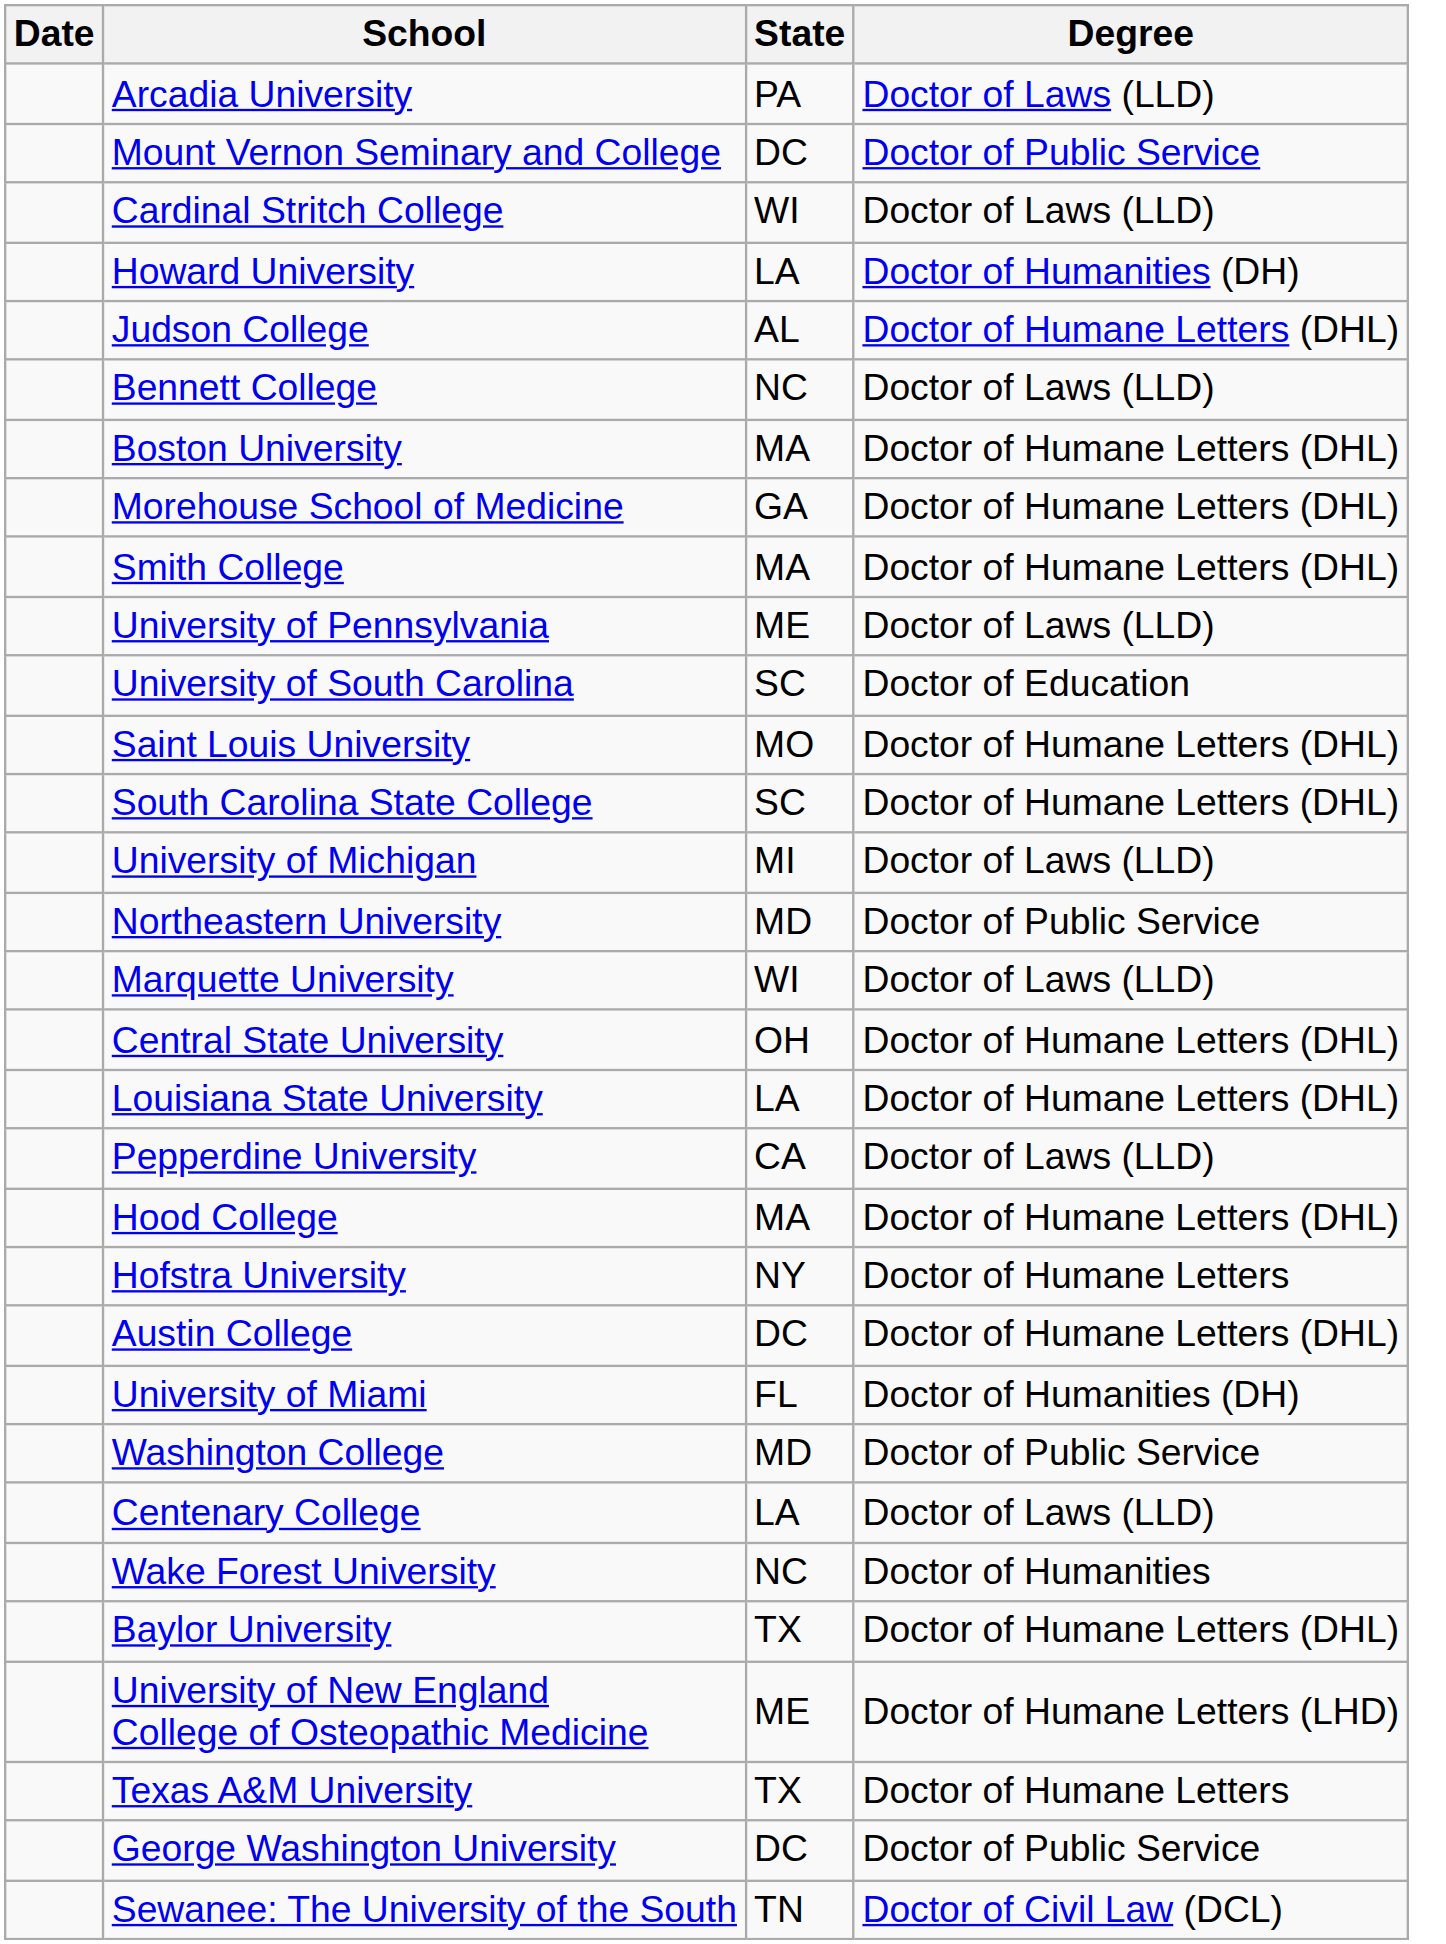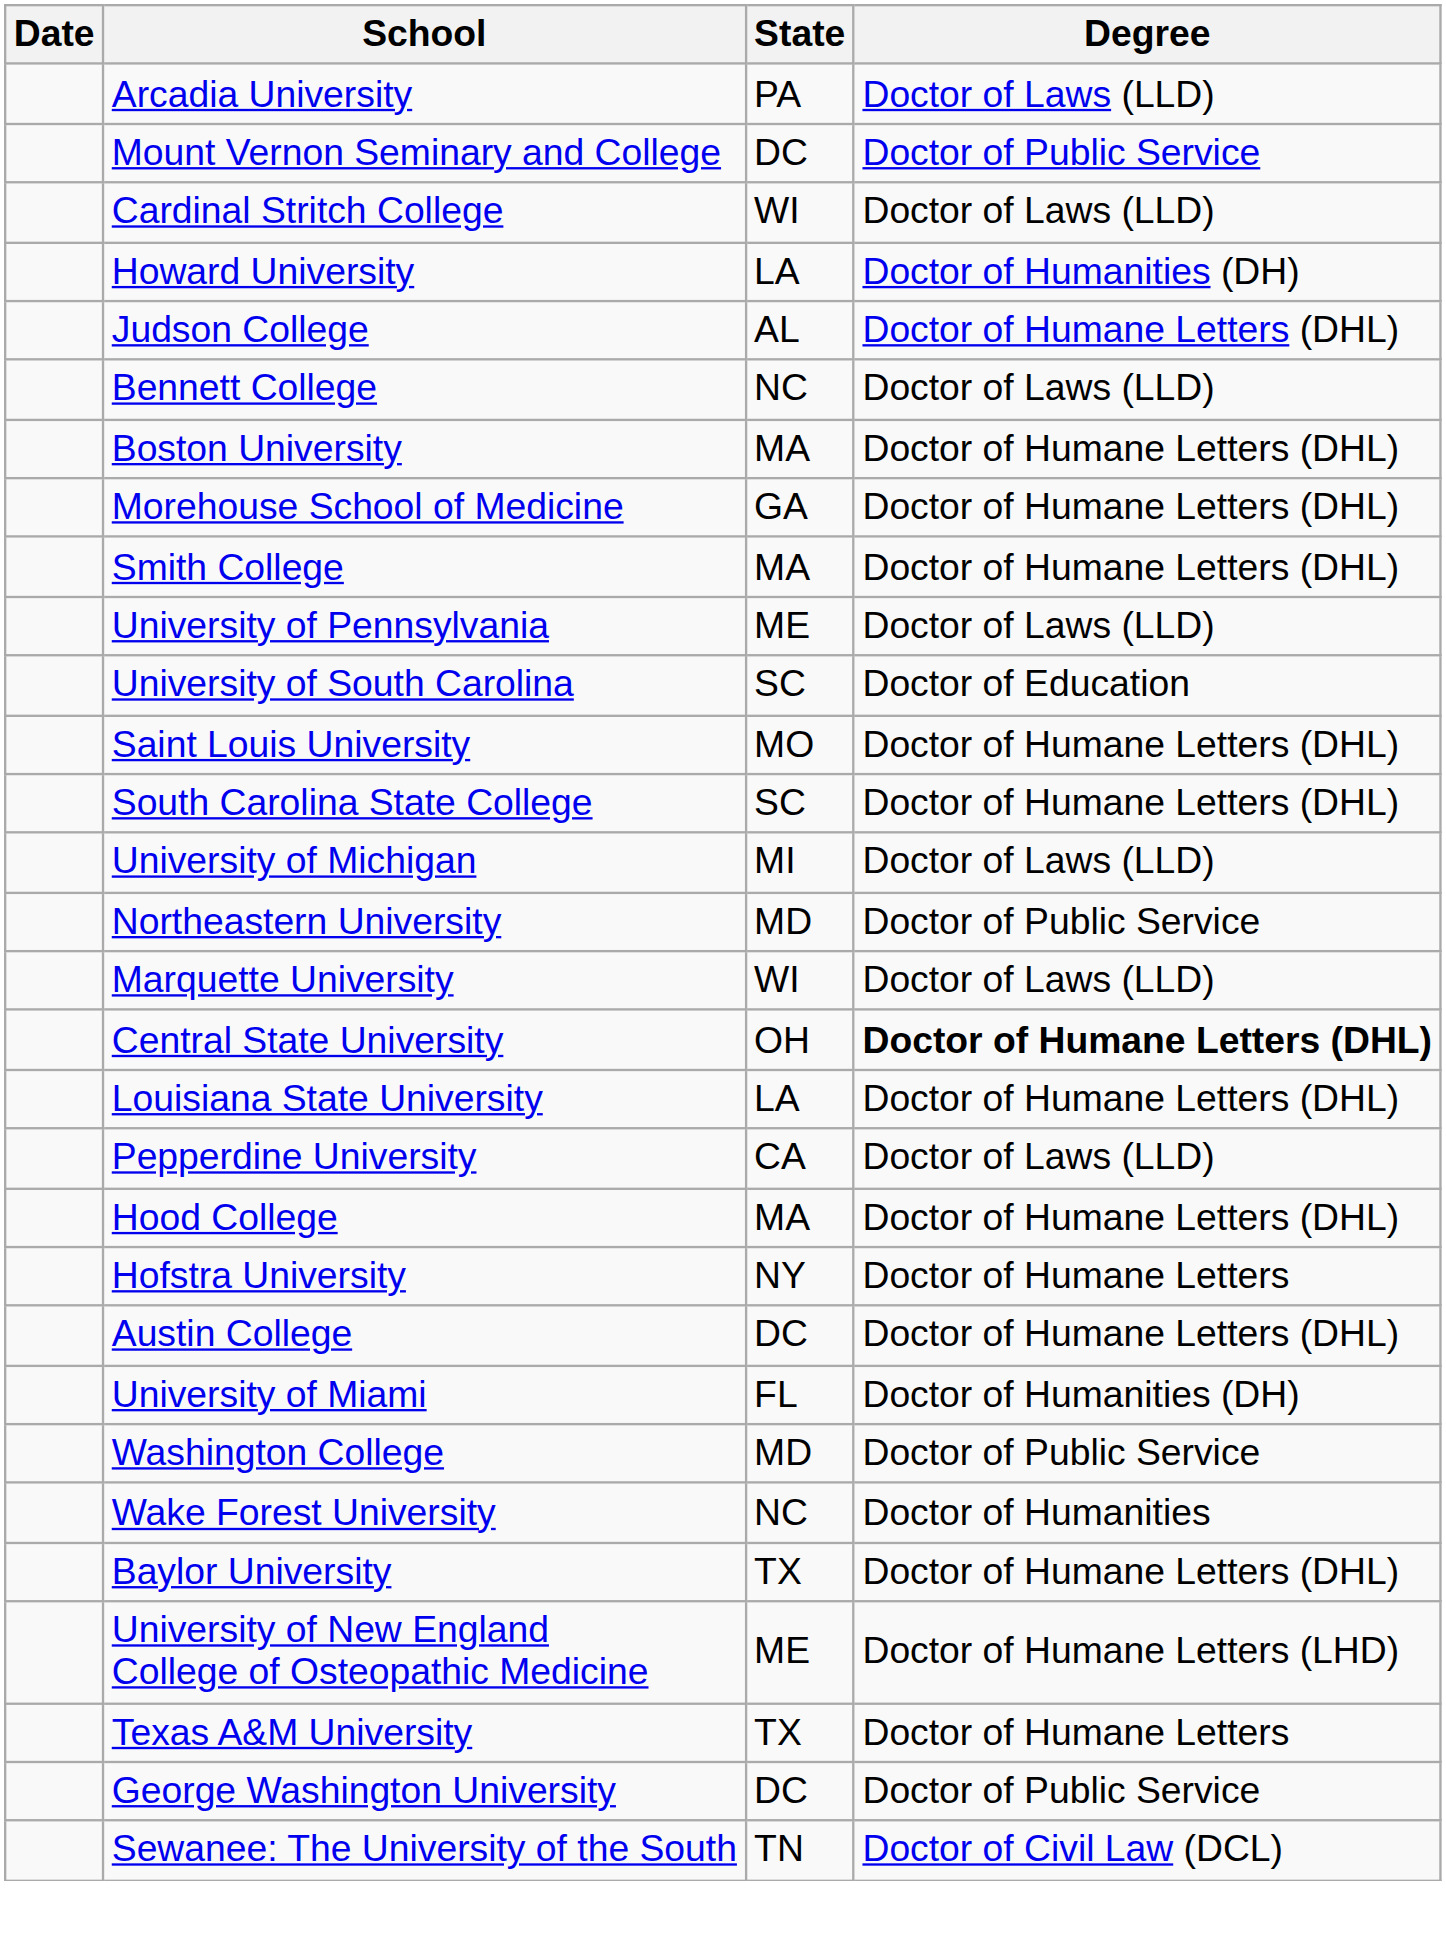Central State University | Degree: normal -> bold
- row: Centenary College | LA | Doctor of Laws (LLD)
